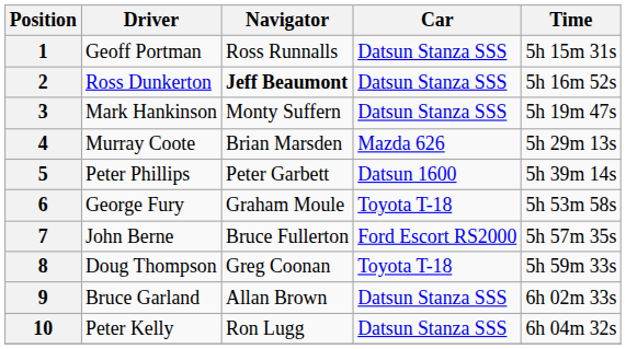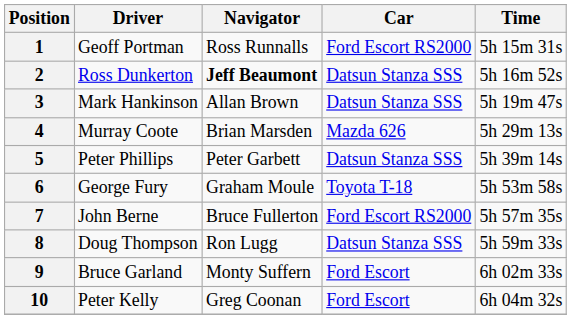1 | Car: Datsun Stanza SSS -> Ford Escort RS2000
3 | Navigator: Monty Suffern -> Allan Brown
5 | Car: Datsun 1600 -> Datsun Stanza SSS
8 | Navigator: Greg Coonan -> Ron Lugg
8 | Car: Toyota T-18 -> Datsun Stanza SSS
9 | Navigator: Allan Brown -> Monty Suffern
9 | Car: Datsun Stanza SSS -> Ford Escort
10 | Navigator: Ron Lugg -> Greg Coonan
10 | Car: Datsun Stanza SSS -> Ford Escort
